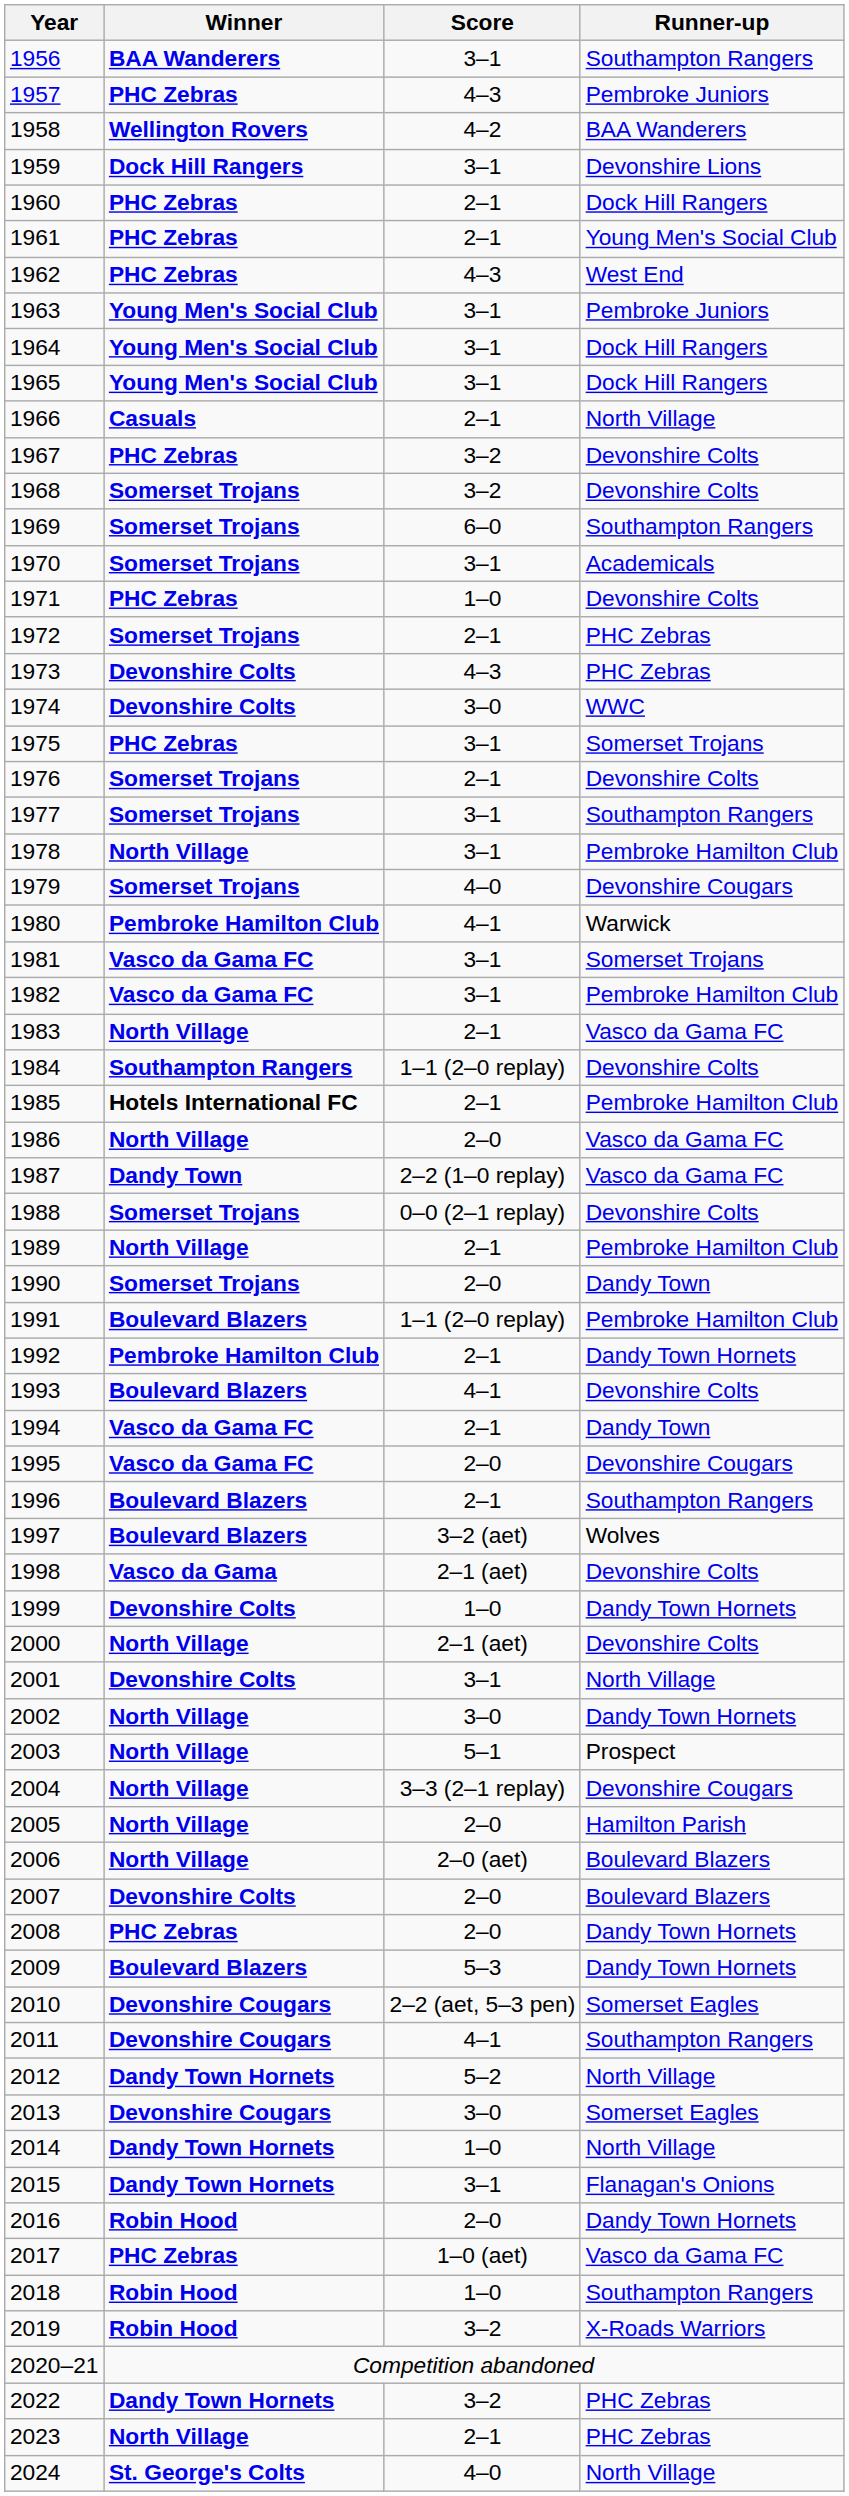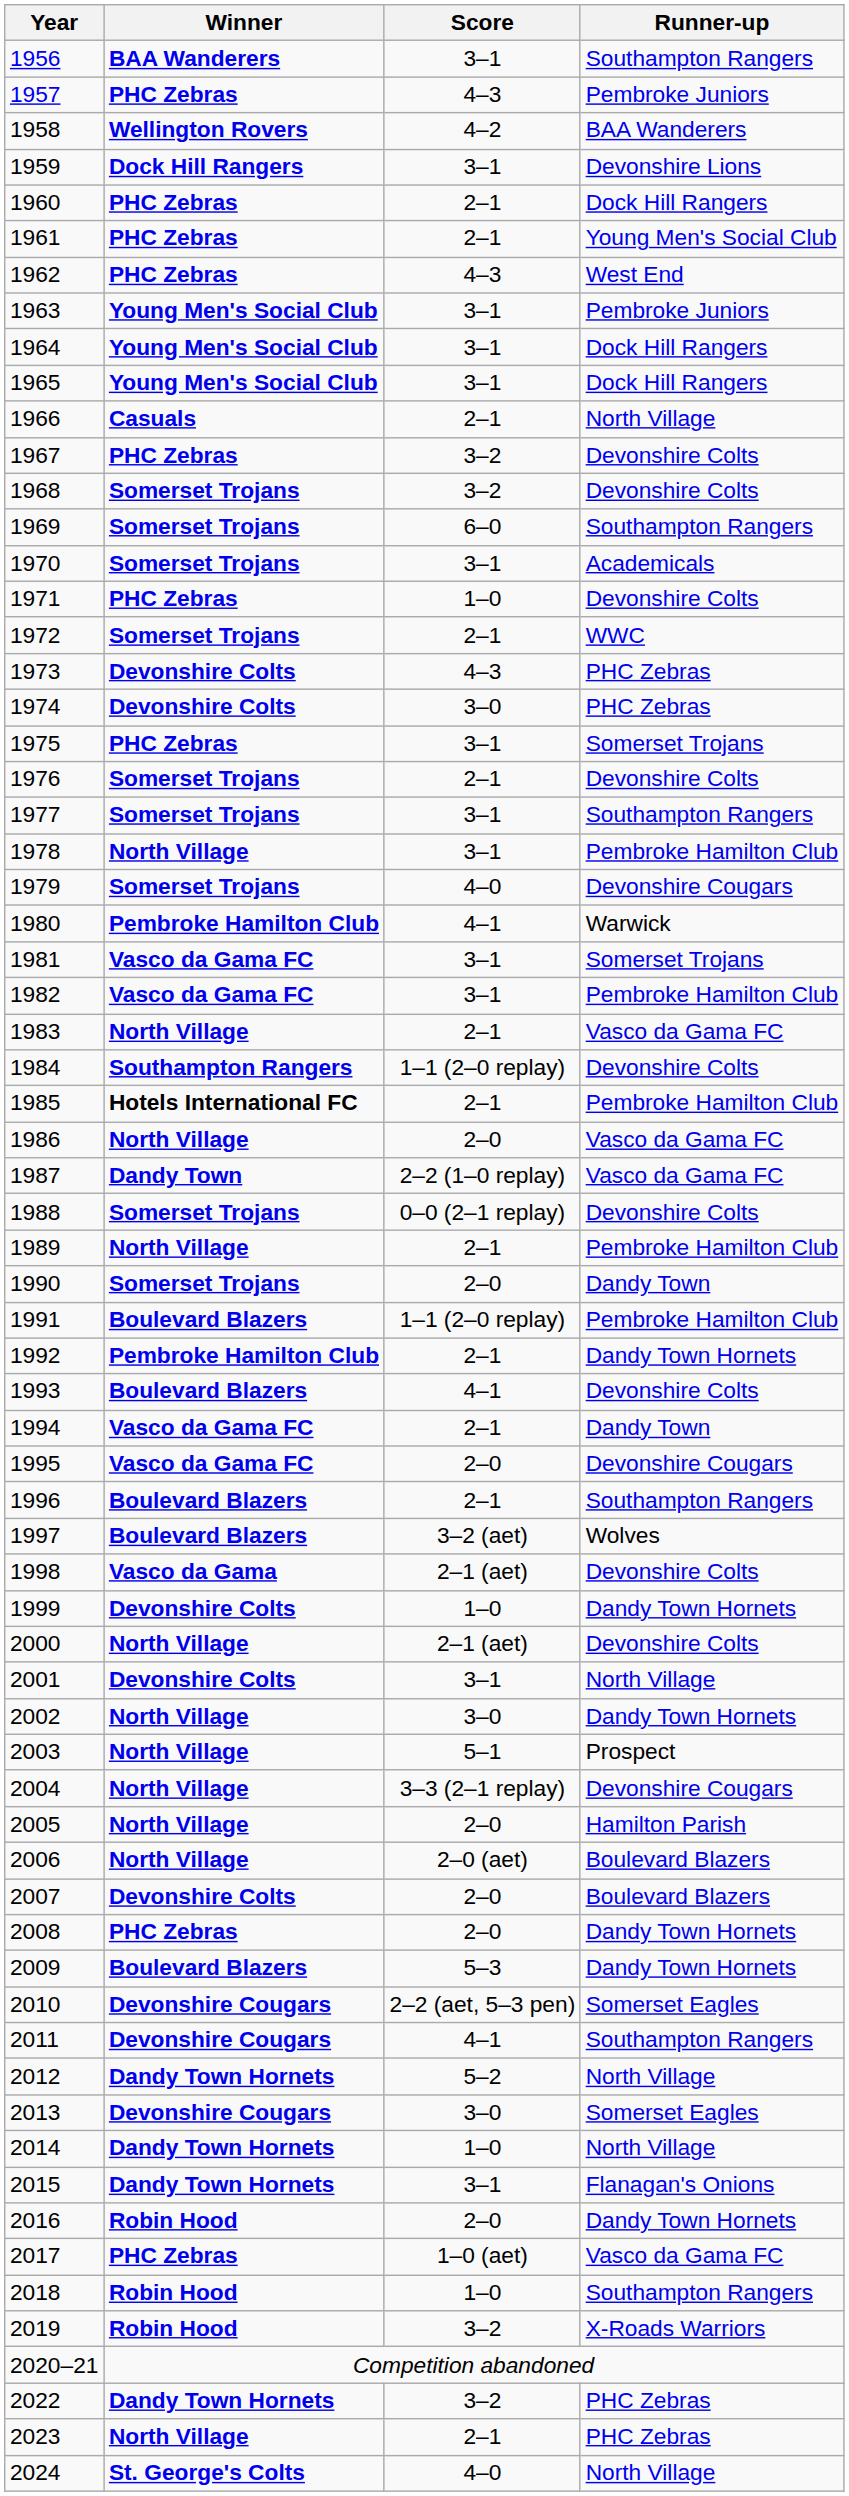1972 | Runner-up: PHC Zebras -> WWC
1974 | Runner-up: WWC -> PHC Zebras
